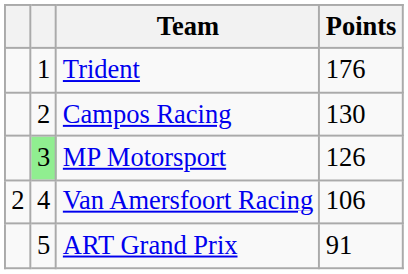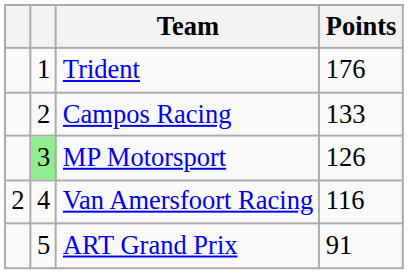Campos Racing | Points: 130 -> 133
Van Amersfoort Racing | Points: 106 -> 116
